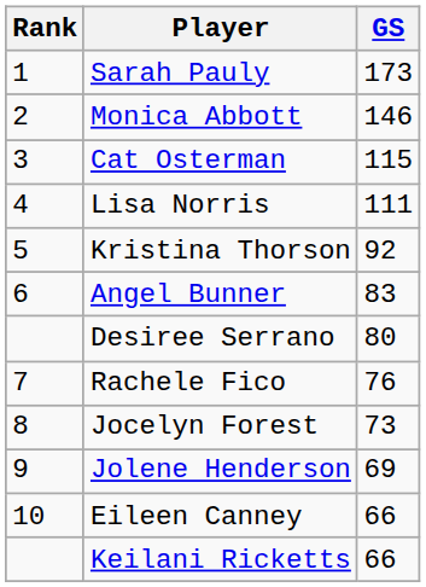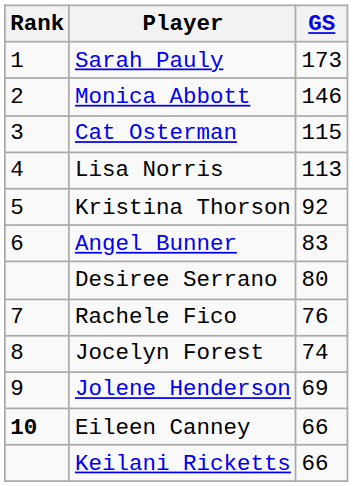Lisa Norris | GS: 111 -> 113
Jocelyn Forest | GS: 73 -> 74
Eileen Canney | Rank: normal -> bold
